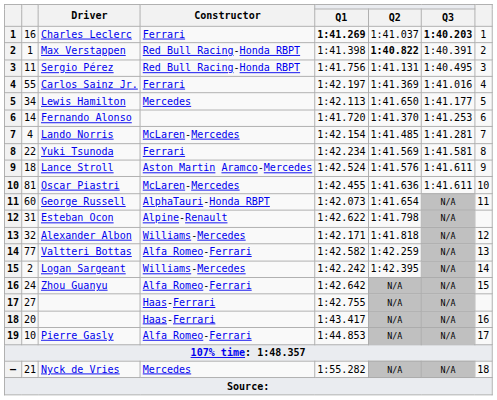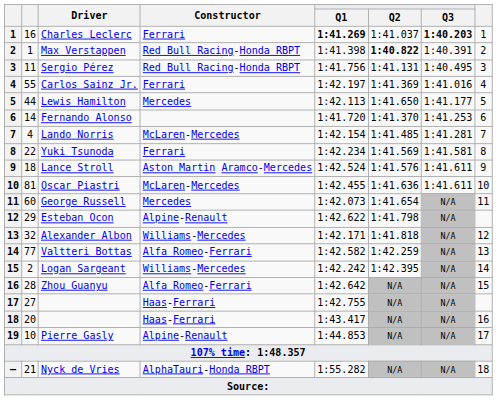Lewis Hamilton | column 2: 34 -> 44
George Russell | Constructor: AlphaTauri-Honda RBPT -> Mercedes
Esteban Ocon | column 2: 31 -> 29
Zhou Guanyu | column 2: 24 -> 28
Pierre Gasly | Constructor: Alfa Romeo-Ferrari -> Alpine-Renault
Nyck de Vries | Constructor: Mercedes -> AlphaTauri-Honda RBPT
